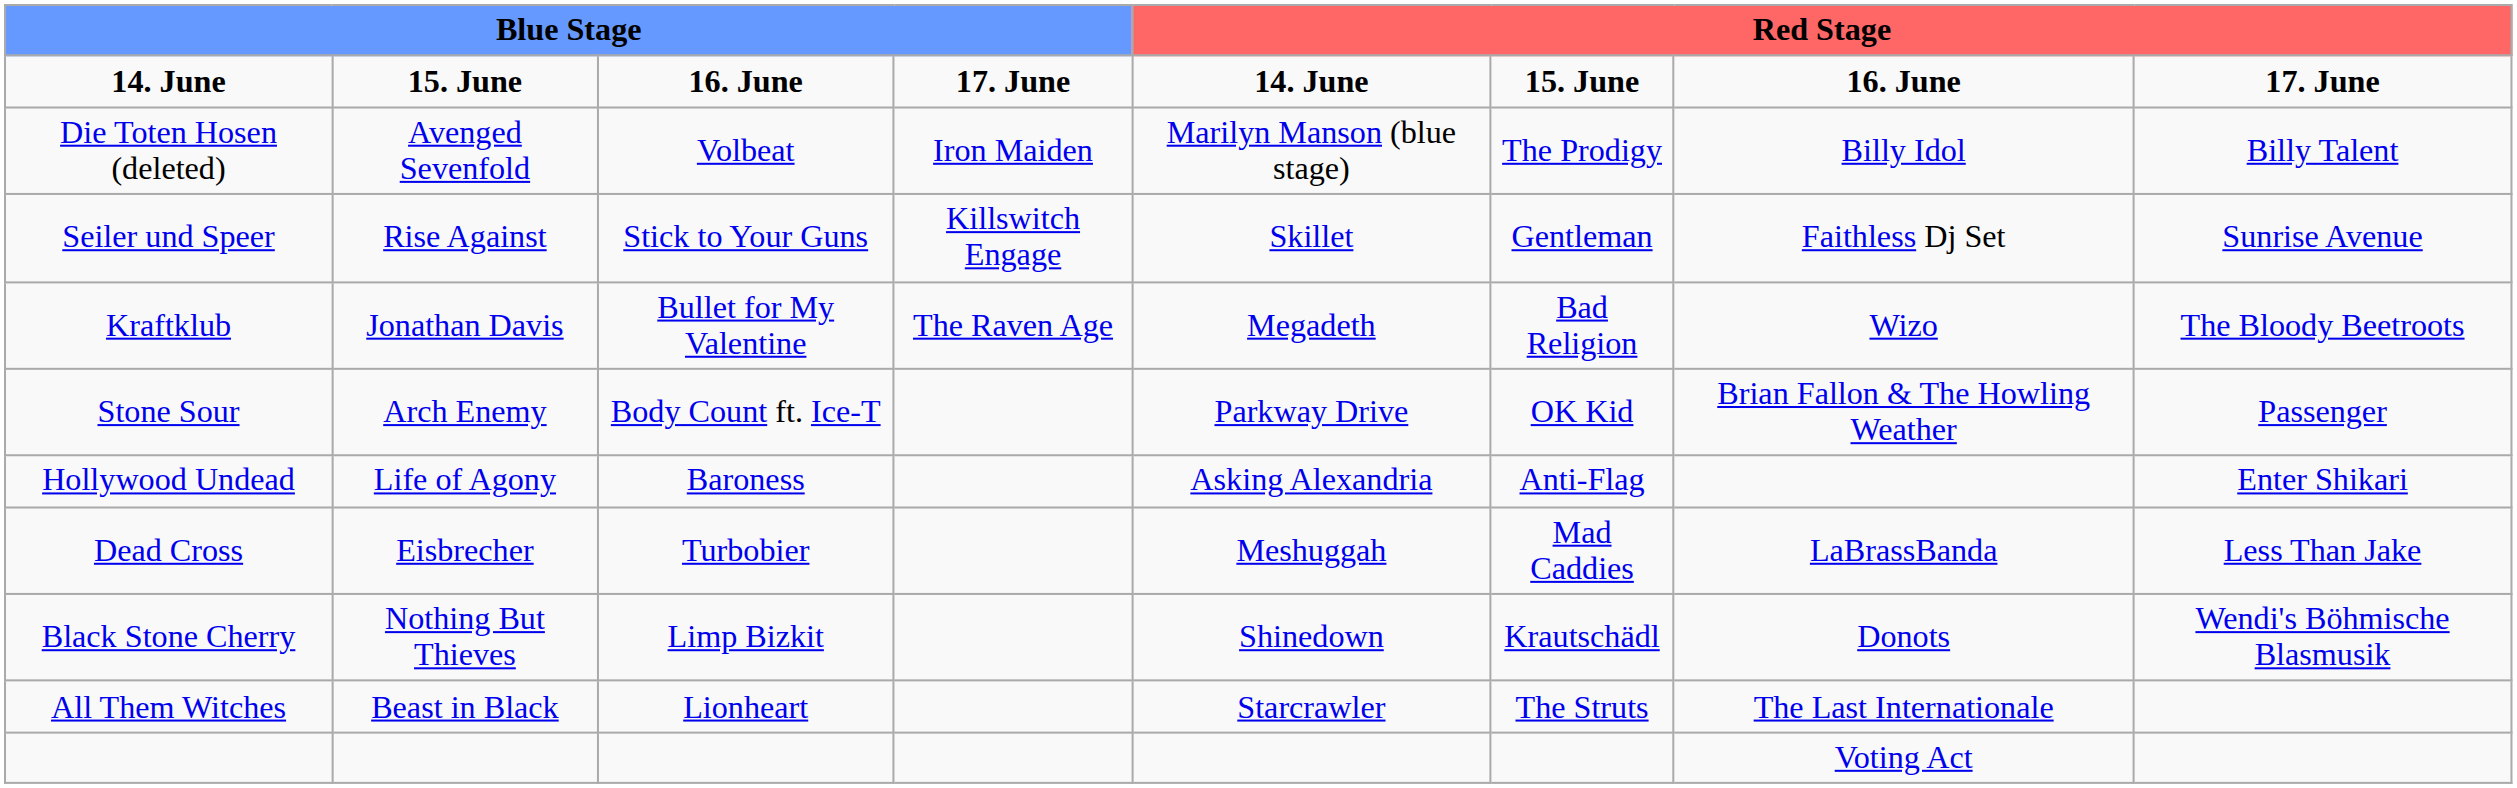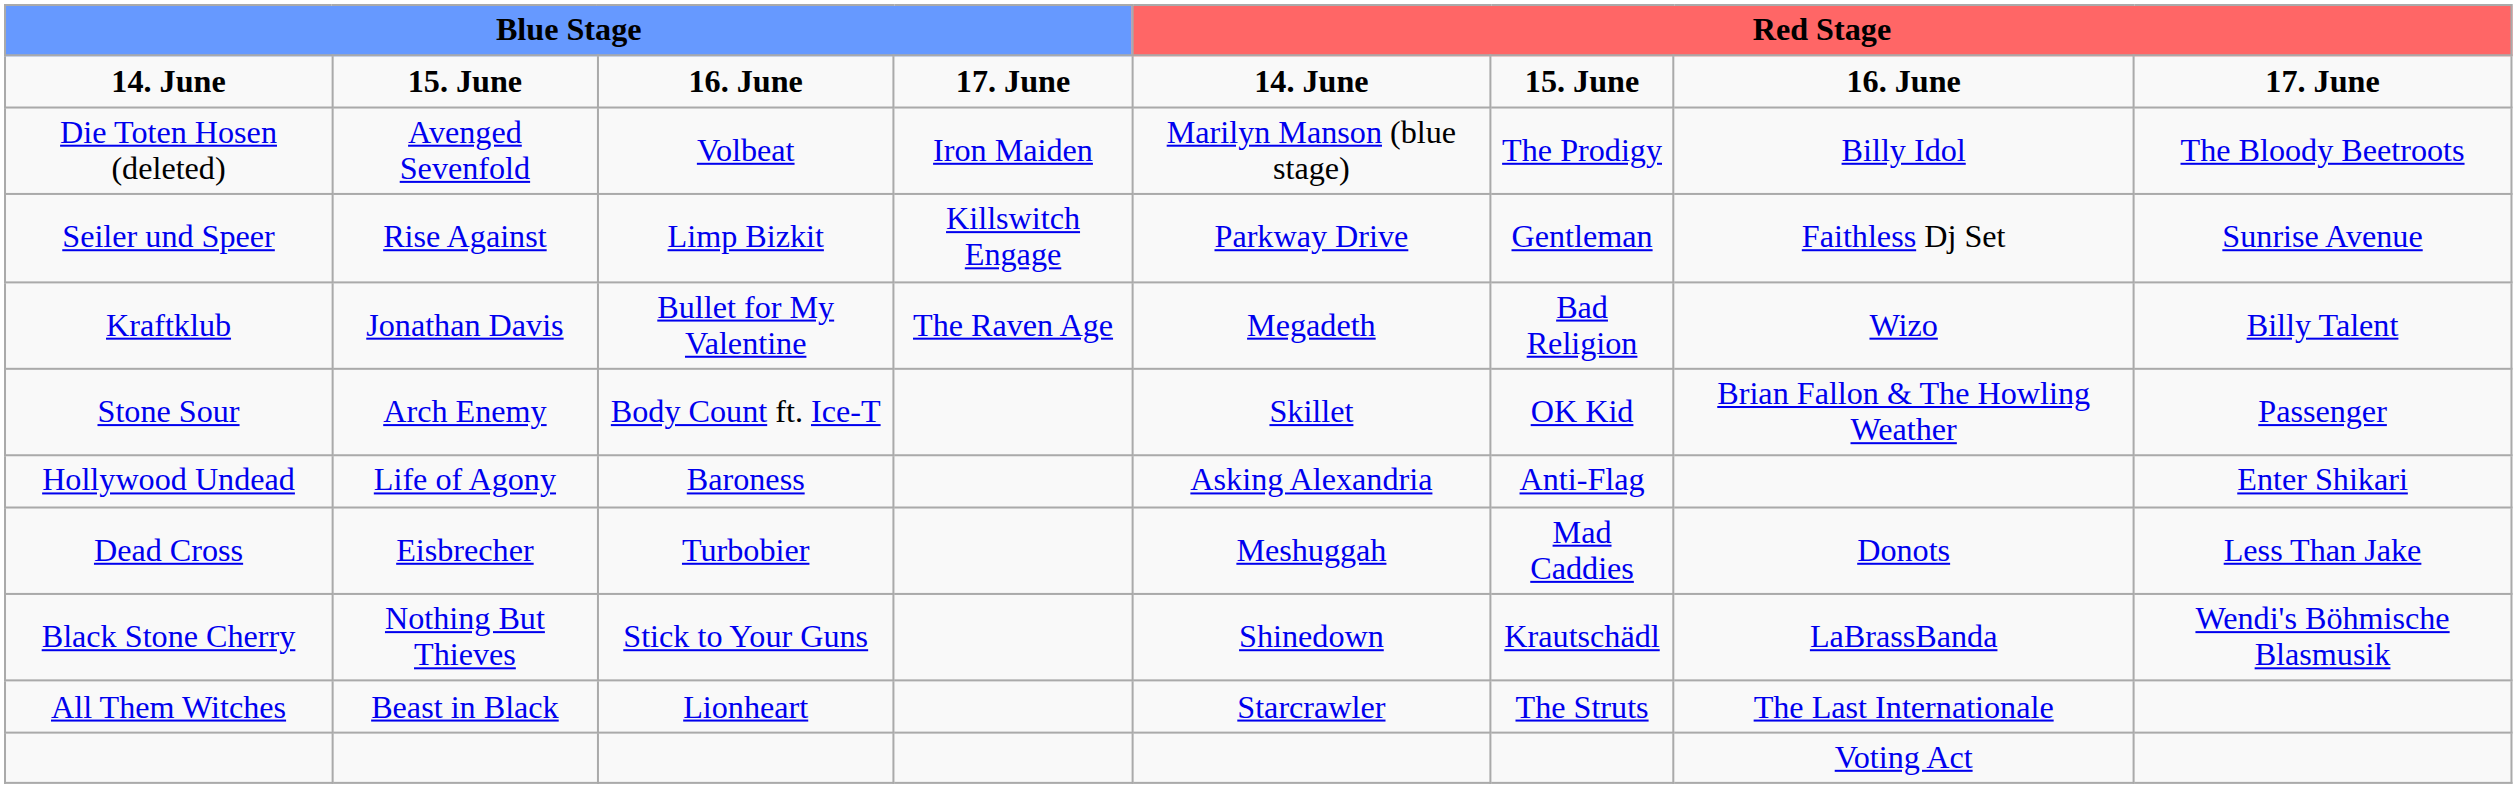Die Toten Hosen (deleted) | column 8: Billy Talent -> The Bloody Beetroots
Seiler und Speer | column 3: Stick to Your Guns -> Limp Bizkit
Seiler und Speer | column 5: Skillet -> Parkway Drive
Kraftklub | column 8: The Bloody Beetroots -> Billy Talent
Stone Sour | column 5: Parkway Drive -> Skillet
Dead Cross | column 7: LaBrassBanda -> Donots
Black Stone Cherry | column 3: Limp Bizkit -> Stick to Your Guns
Black Stone Cherry | column 7: Donots -> LaBrassBanda
